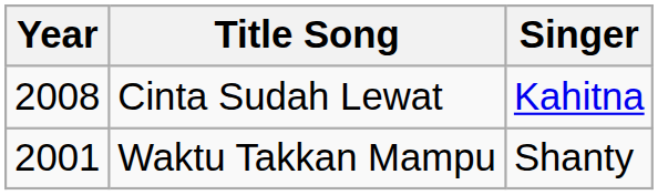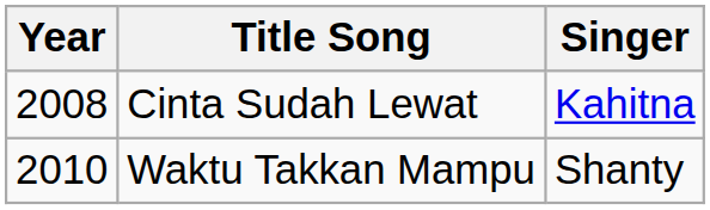Waktu Takkan Mampu | Year: 2001 -> 2010
